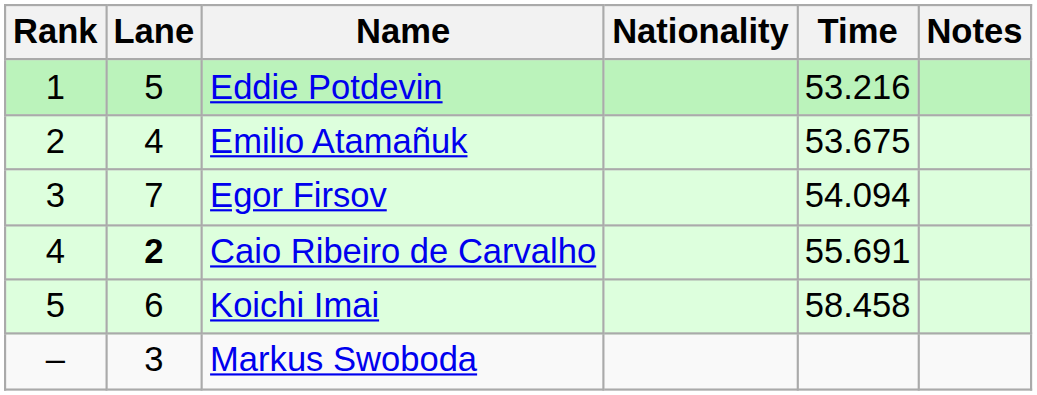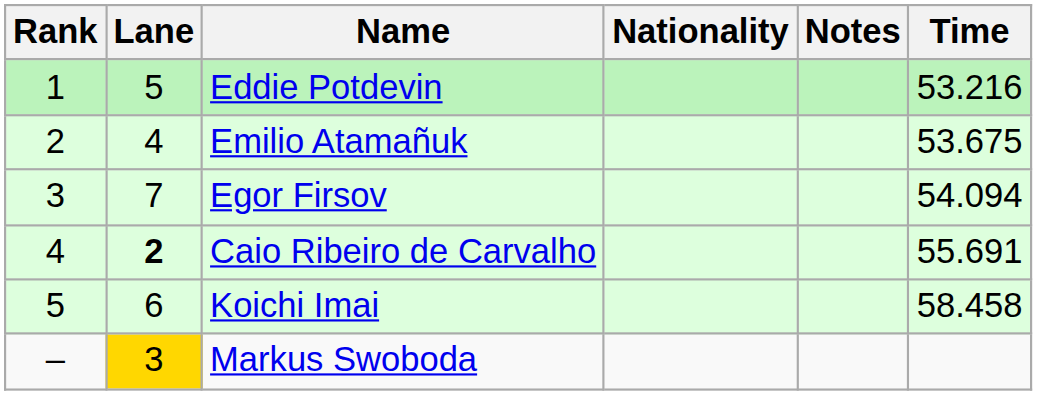columns swapped: Time <-> Notes
Markus Swoboda | Lane: no background -> gold background
